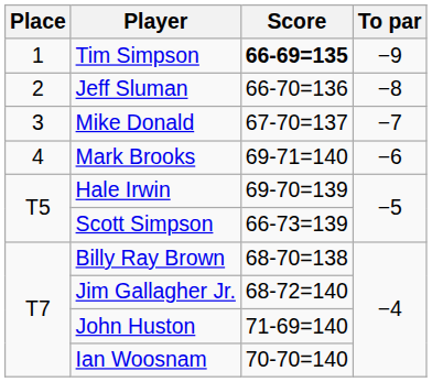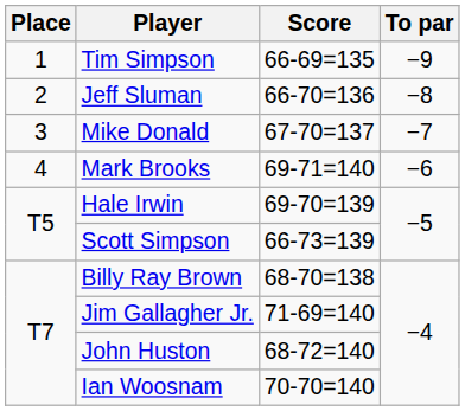Tim Simpson | Score: bold -> normal
Jim Gallagher Jr. | Score: 68-72=140 -> 71-69=140
John Huston | Score: 71-69=140 -> 68-72=140
